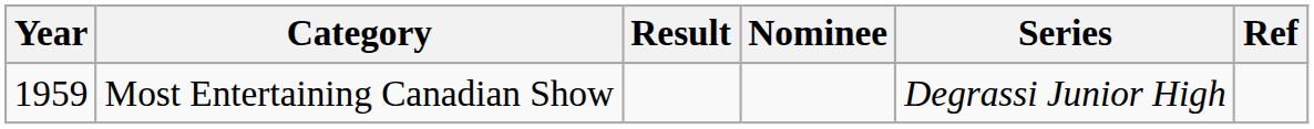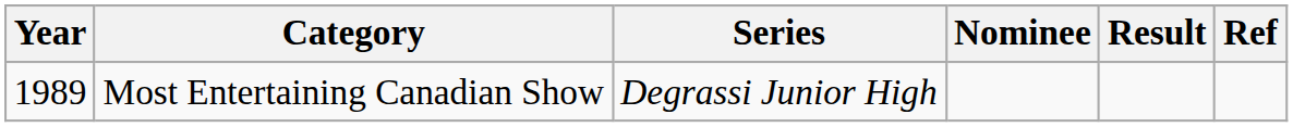columns swapped: Series <-> Result
Most Entertaining Canadian Show | Year: 1959 -> 1989
